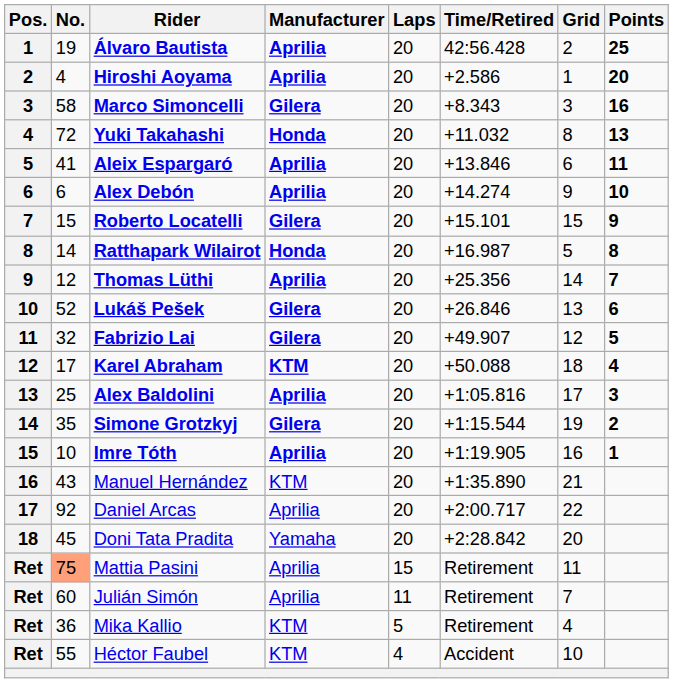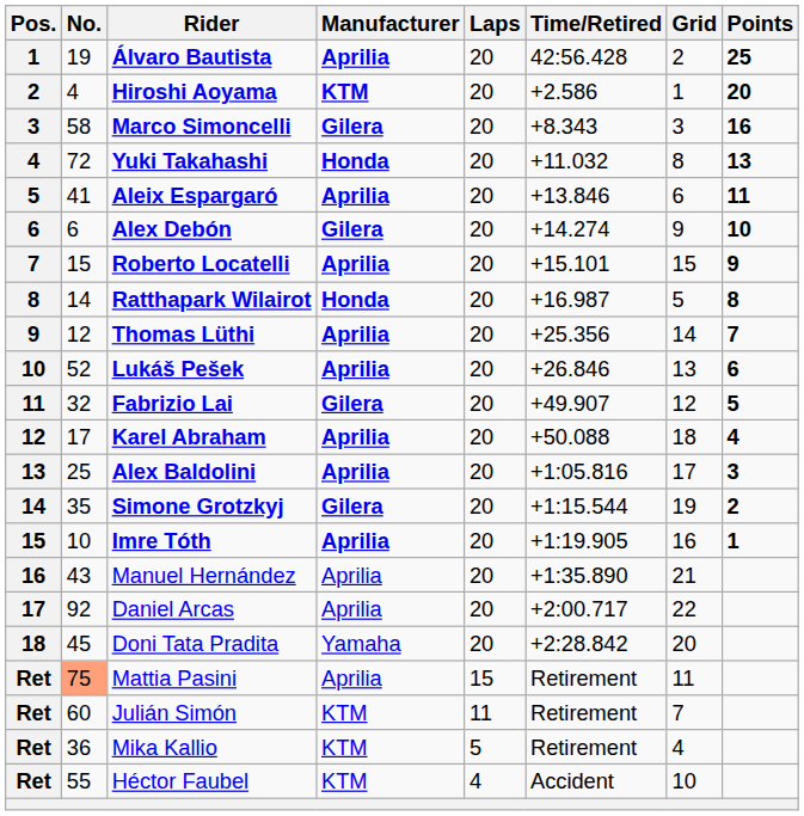Hiroshi Aoyama | Manufacturer: Aprilia -> KTM
Alex Debón | Manufacturer: Aprilia -> Gilera
Roberto Locatelli | Manufacturer: Gilera -> Aprilia
Lukáš Pešek | Manufacturer: Gilera -> Aprilia
Karel Abraham | Manufacturer: KTM -> Aprilia
Manuel Hernández | Manufacturer: KTM -> Aprilia
Julián Simón | Manufacturer: Aprilia -> KTM
